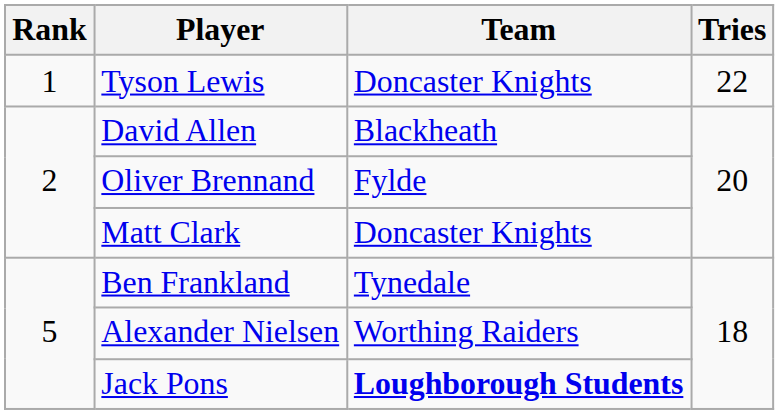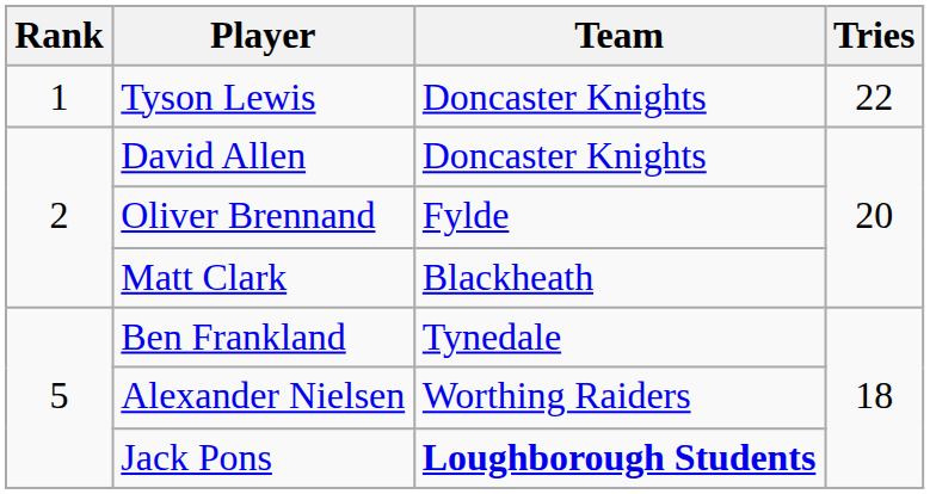David Allen | Team: Blackheath -> Doncaster Knights
Matt Clark | Team: Doncaster Knights -> Blackheath
